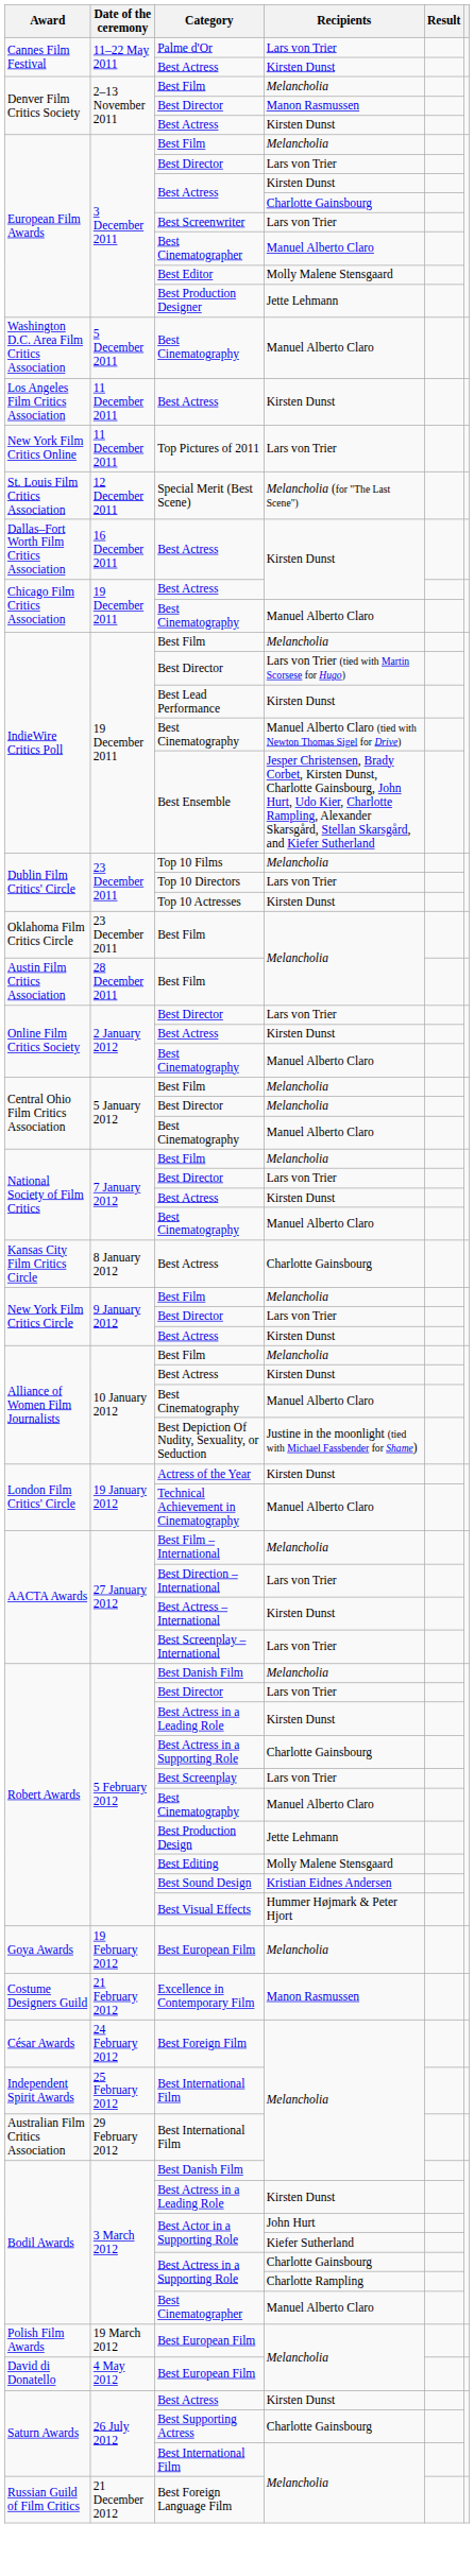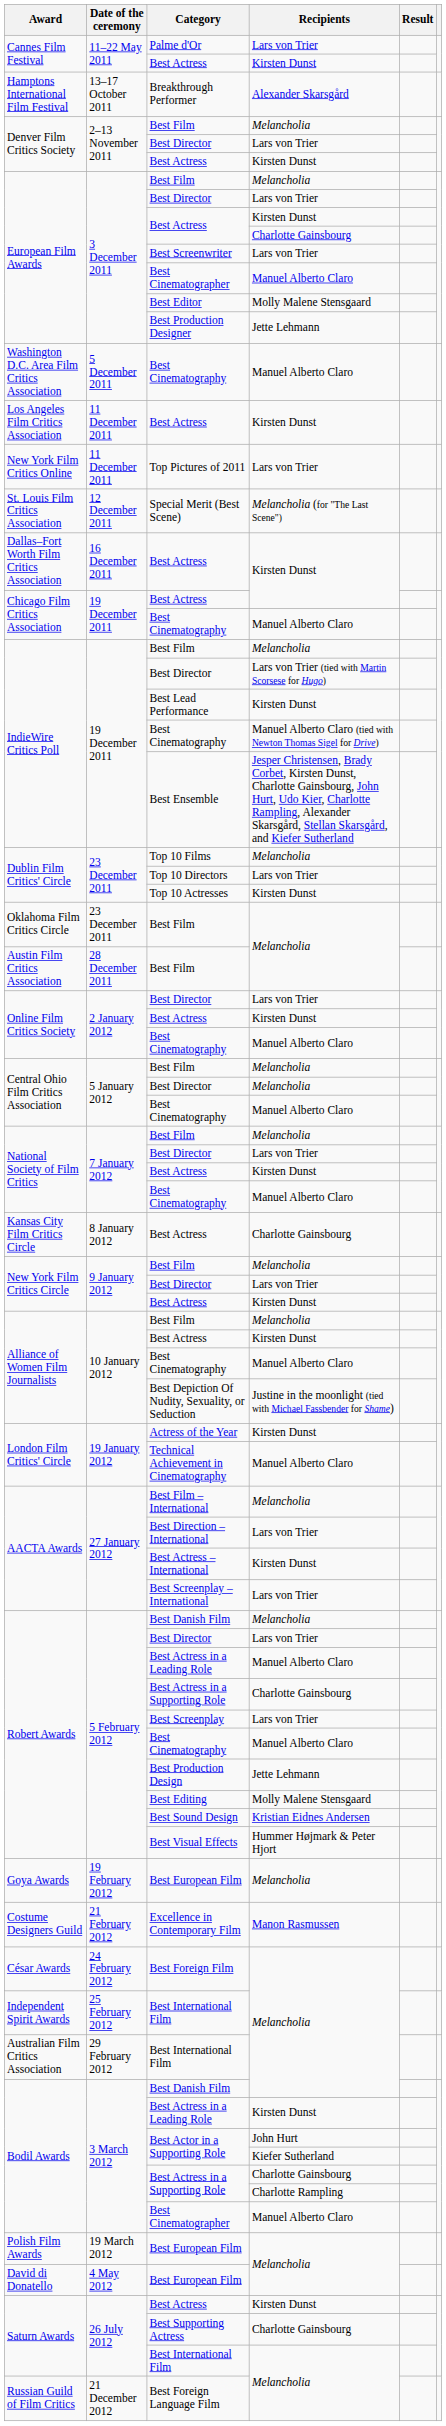+ row: Hamptons International Film Festival | 13–17 October 2011 | Breakthrough Performer | Alexander Skarsgård
Denver Film Critics Society / Best Director | Recipients: Manon Rasmussen -> Lars von Trier
Robert Awards / Best Actress in a Leading Role | Recipients: Kirsten Dunst -> Manuel Alberto Claro
